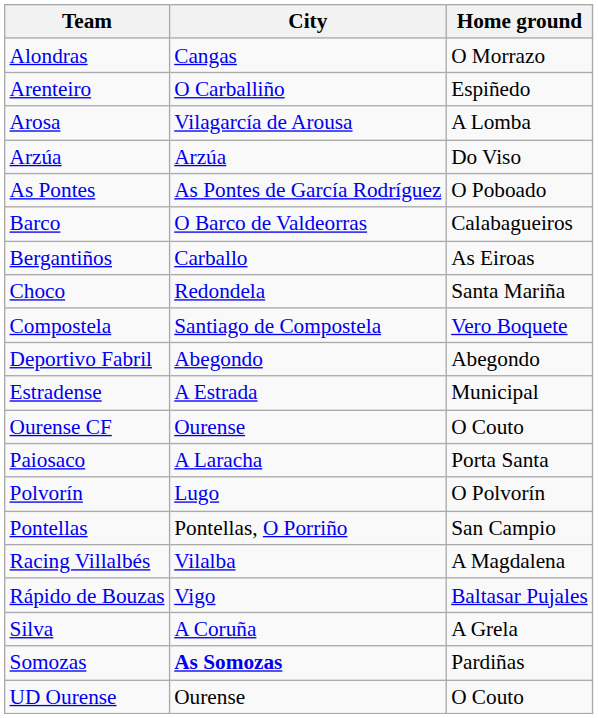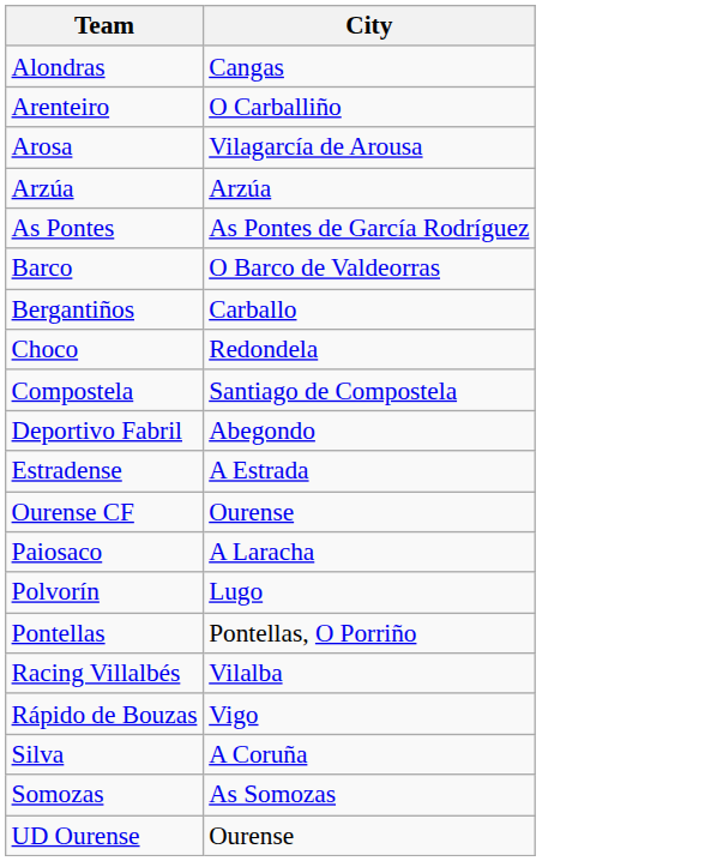- column: Home ground | O Morrazo | Espiñedo | A Lomba | Do Viso | O Poboado | Calabagueiros | As Eiroas | Santa Mariña | Vero Boquete | Abegondo | Municipal | O Couto | Porta Santa | O Polvorín | San Campio | A Magdalena | Baltasar Pujales | A Grela | Pardiñas | O Couto
Somozas | City: bold -> normal
